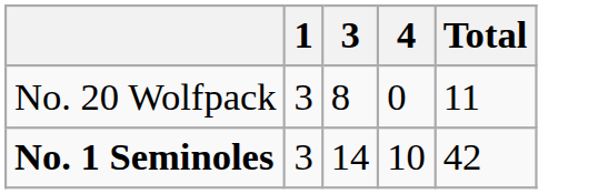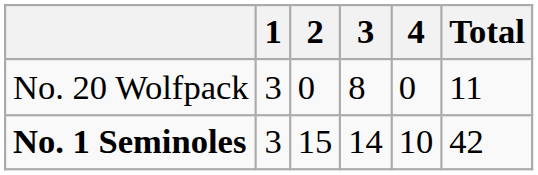+ column: 2 | 0 | 15
